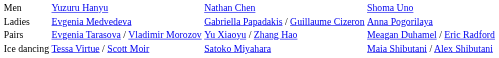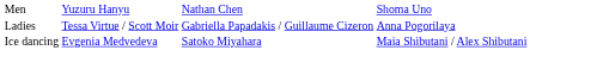Ladies | column 2: Evgenia Medvedeva -> Tessa Virtue / Scott Moir
- row: Pairs | Evgenia Tarasova / Vladimir Morozov | Yu Xiaoyu / Zhang Hao | Meagan Duhamel / Eric Radford
Ice dancing | column 2: Tessa Virtue / Scott Moir -> Evgenia Medvedeva
